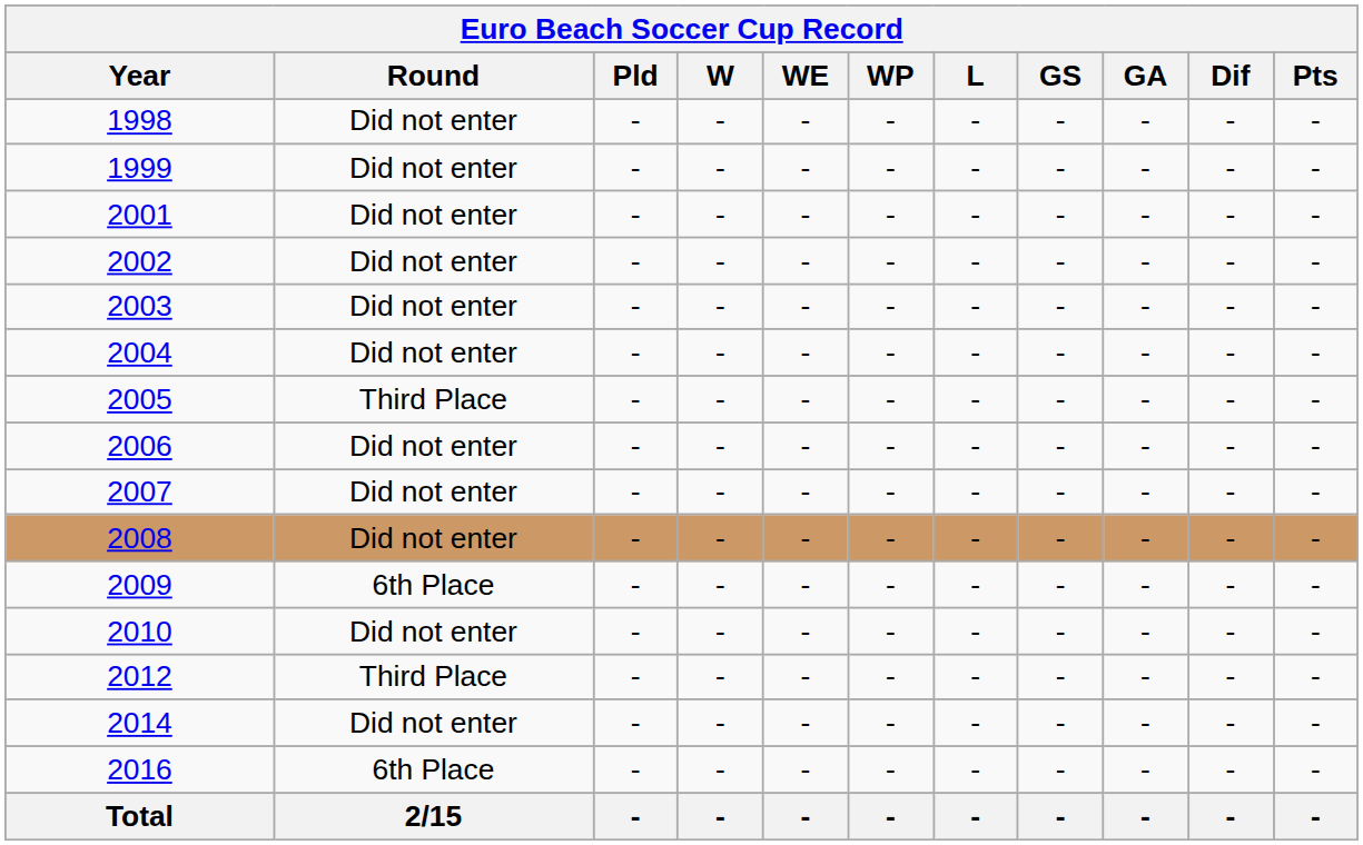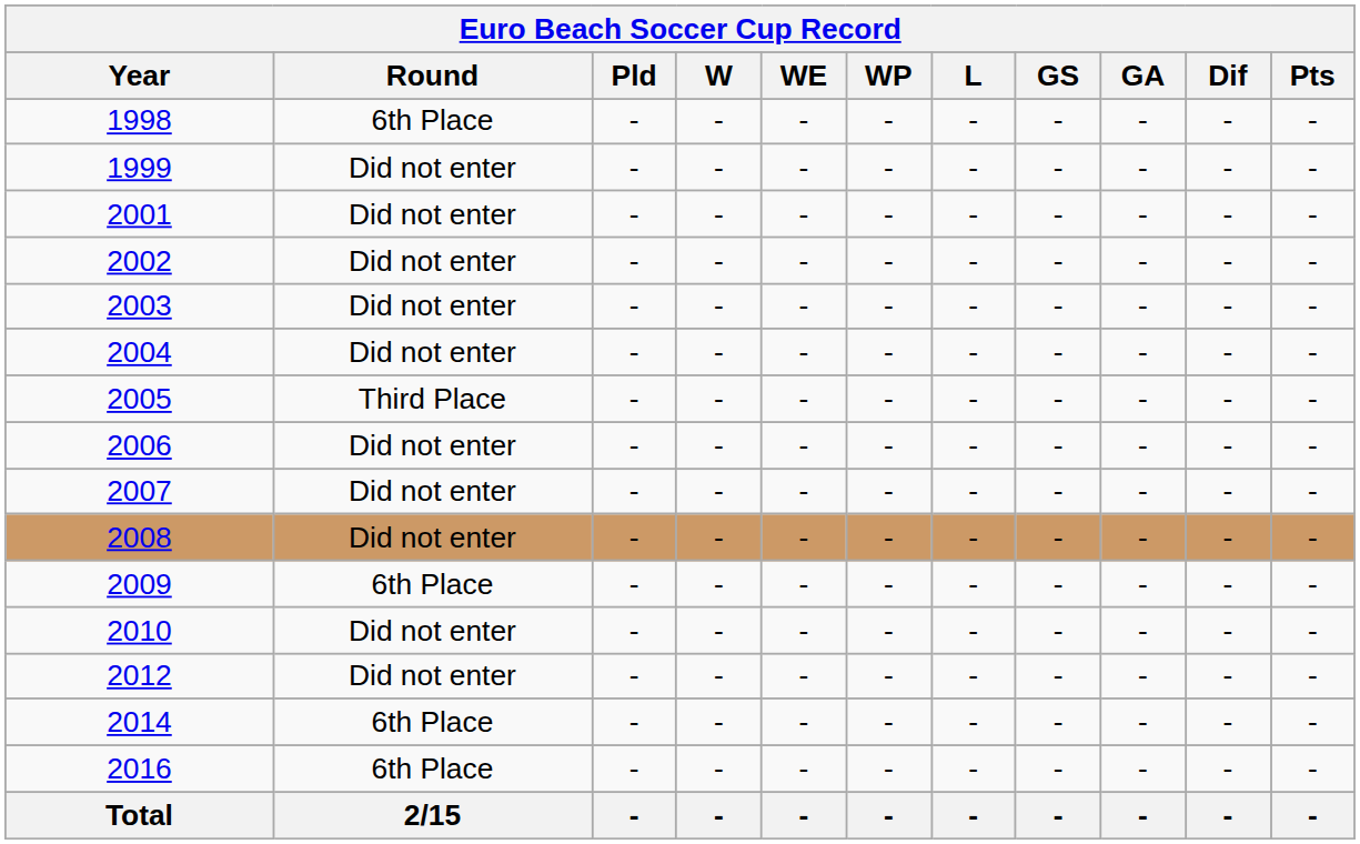1998 | Round: Did not enter -> 6th Place
2012 | Round: Third Place -> Did not enter
2014 | Round: Did not enter -> 6th Place
